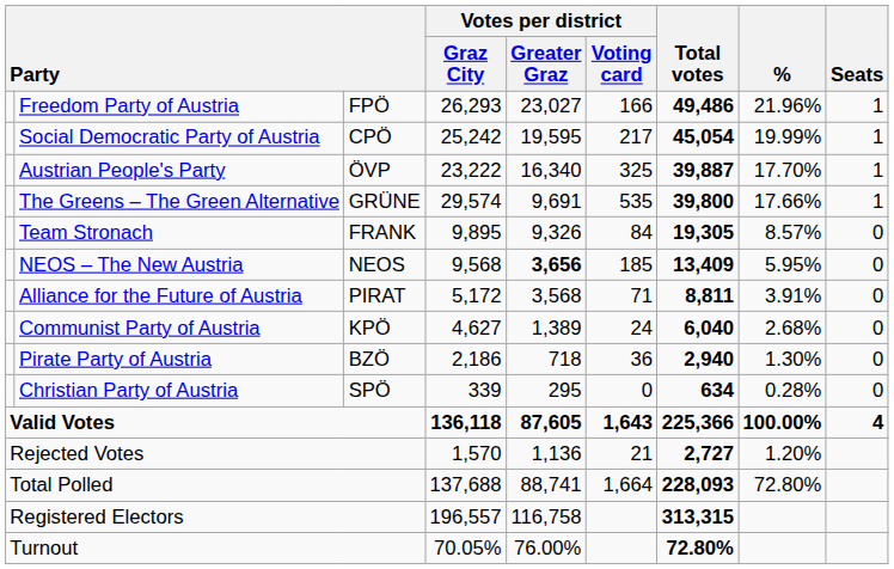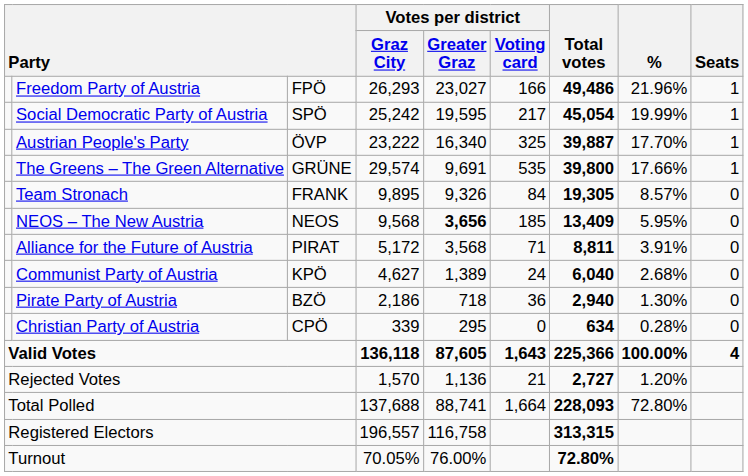Social Democratic Party of Austria | column 3: CPÖ -> SPÖ
Christian Party of Austria | column 3: SPÖ -> CPÖ
